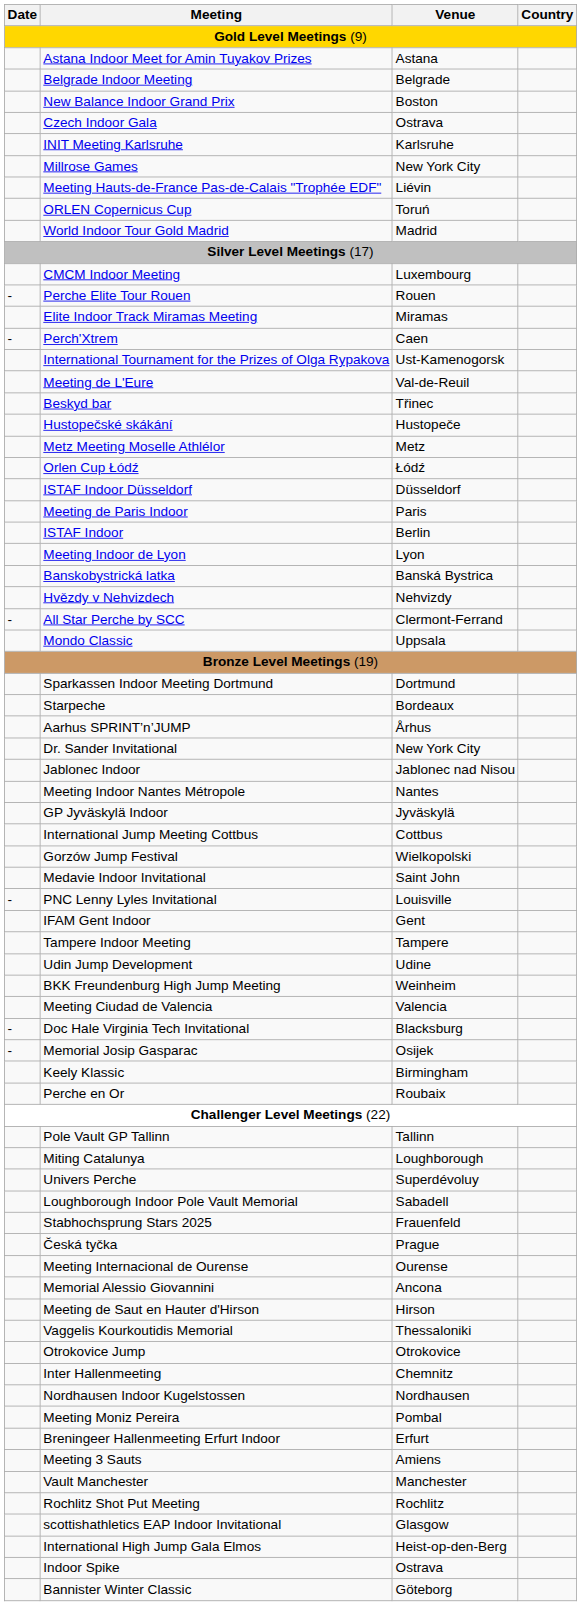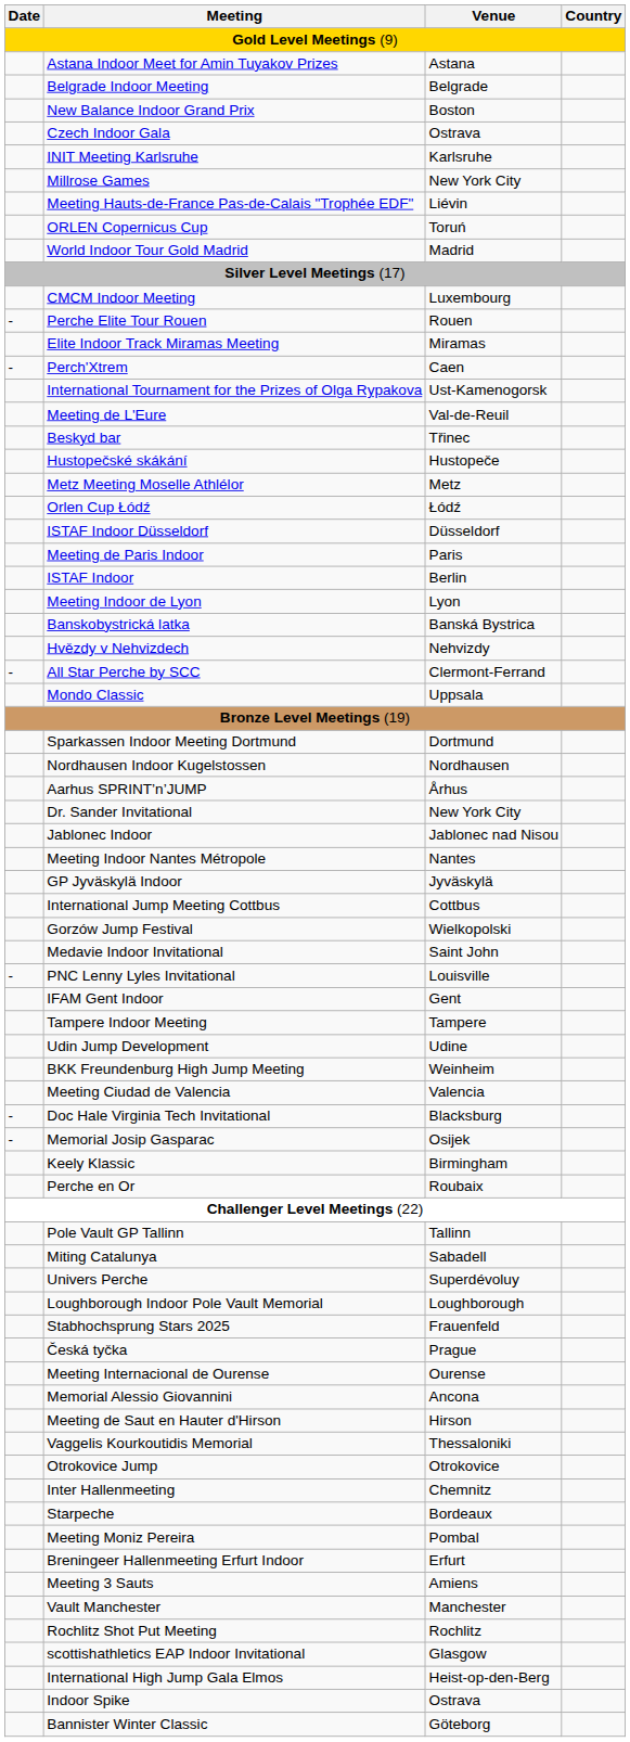rows swapped: Starpeche <-> Nordhausen Indoor Kugelstossen
Miting Catalunya | Venue: Loughborough -> Sabadell
Loughborough Indoor Pole Vault Memorial | Venue: Sabadell -> Loughborough
